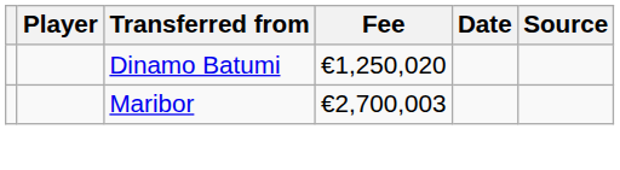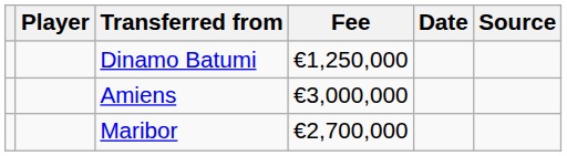Dinamo Batumi | Fee: €1,250,020 -> €1,250,000
+ row: Amiens | €3,000,000
Maribor | Fee: €2,700,003 -> €2,700,000
